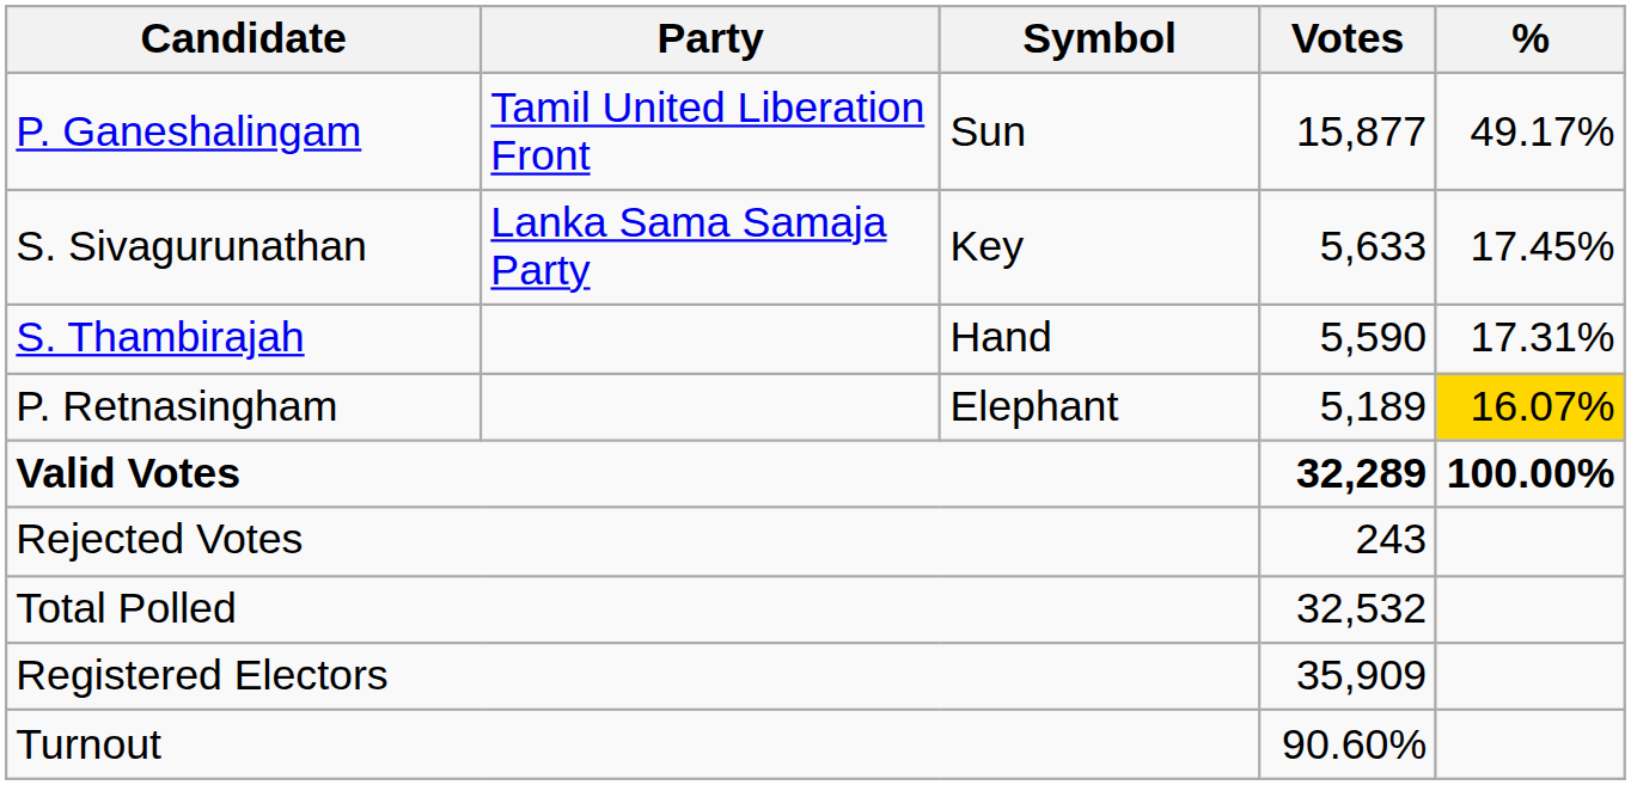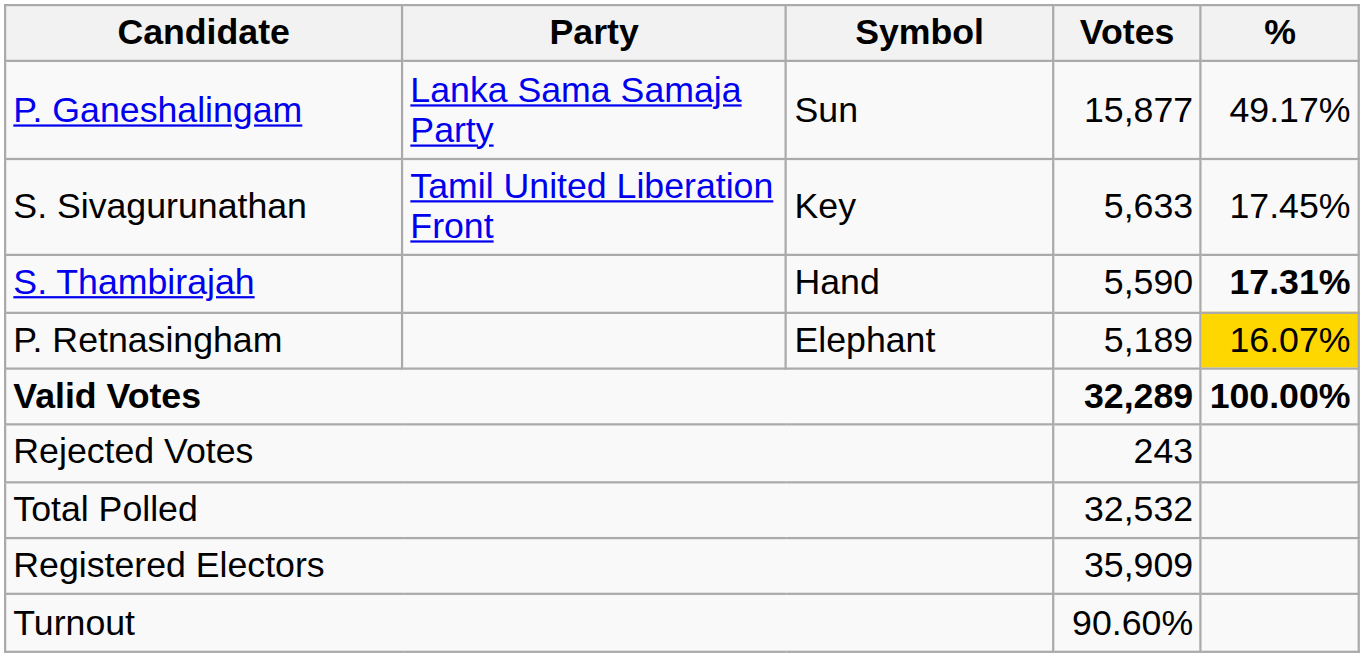P. Ganeshalingam | Party: Tamil United Liberation Front -> Lanka Sama Samaja Party
S. Sivagurunathan | Party: Lanka Sama Samaja Party -> Tamil United Liberation Front
S. Thambirajah | %: normal -> bold
